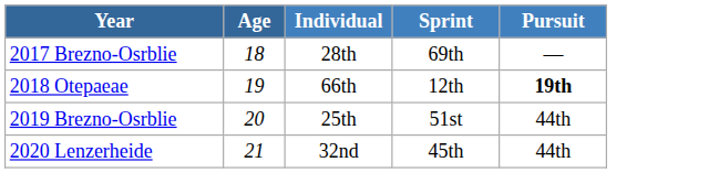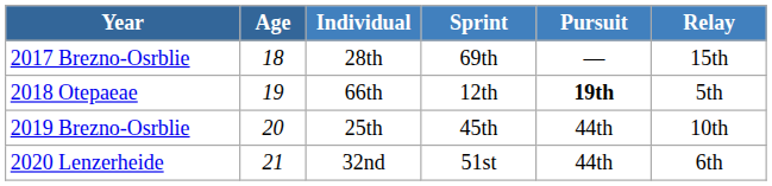+ column: Relay | 15th | 5th | 10th | 6th
2019 Brezno-Osrblie | Sprint: 51st -> 45th
2020 Lenzerheide | Sprint: 45th -> 51st
